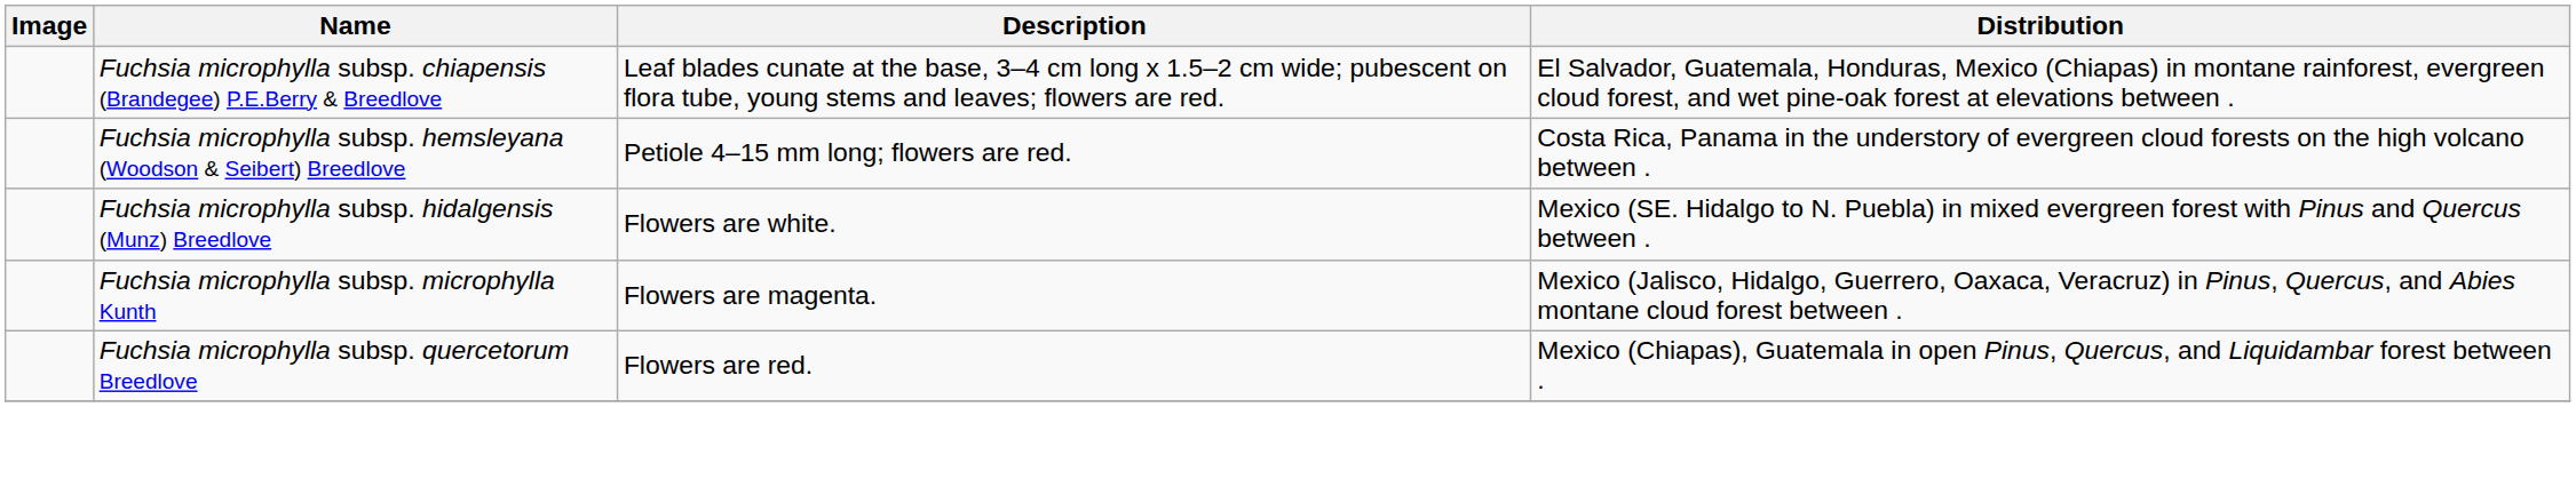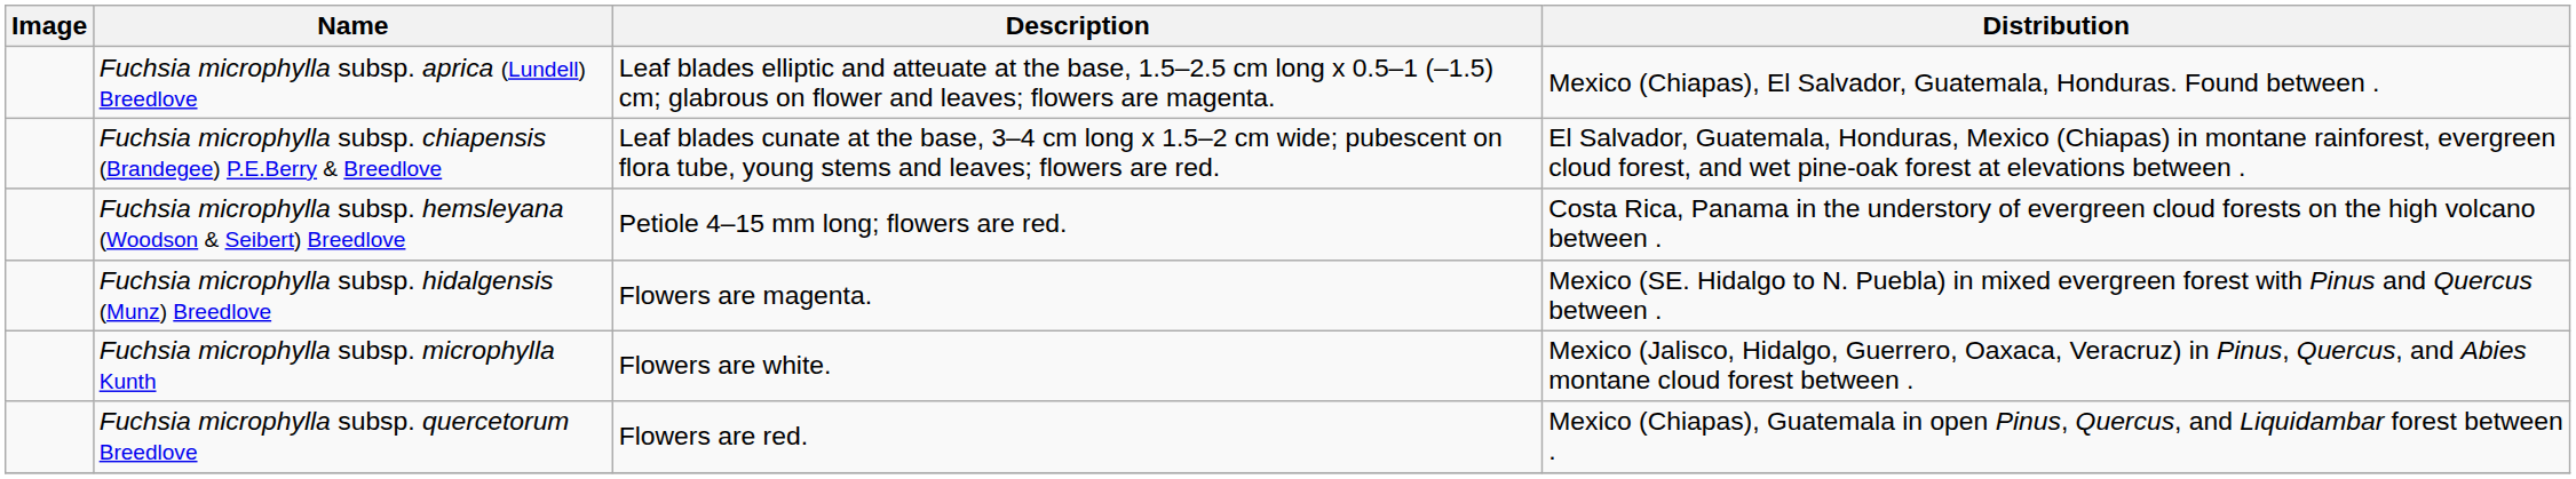+ row: Fuchsia microphylla subsp. aprica (Lundell) Breedlove | Leaf blades elliptic and atteuate at the base, 1.5–2.5 cm long x 0.5–1 (–1.5) cm; glabrous on flower and leaves; flowers are magenta. | Mexico (Chiapas), El Salvador, Guatemala, Honduras. Found between .
Fuchsia microphylla subsp. hidalgensis (Munz) Breedlove | Description: Flowers are white. -> Flowers are magenta.
Fuchsia microphylla subsp. microphylla Kunth | Description: Flowers are magenta. -> Flowers are white.
